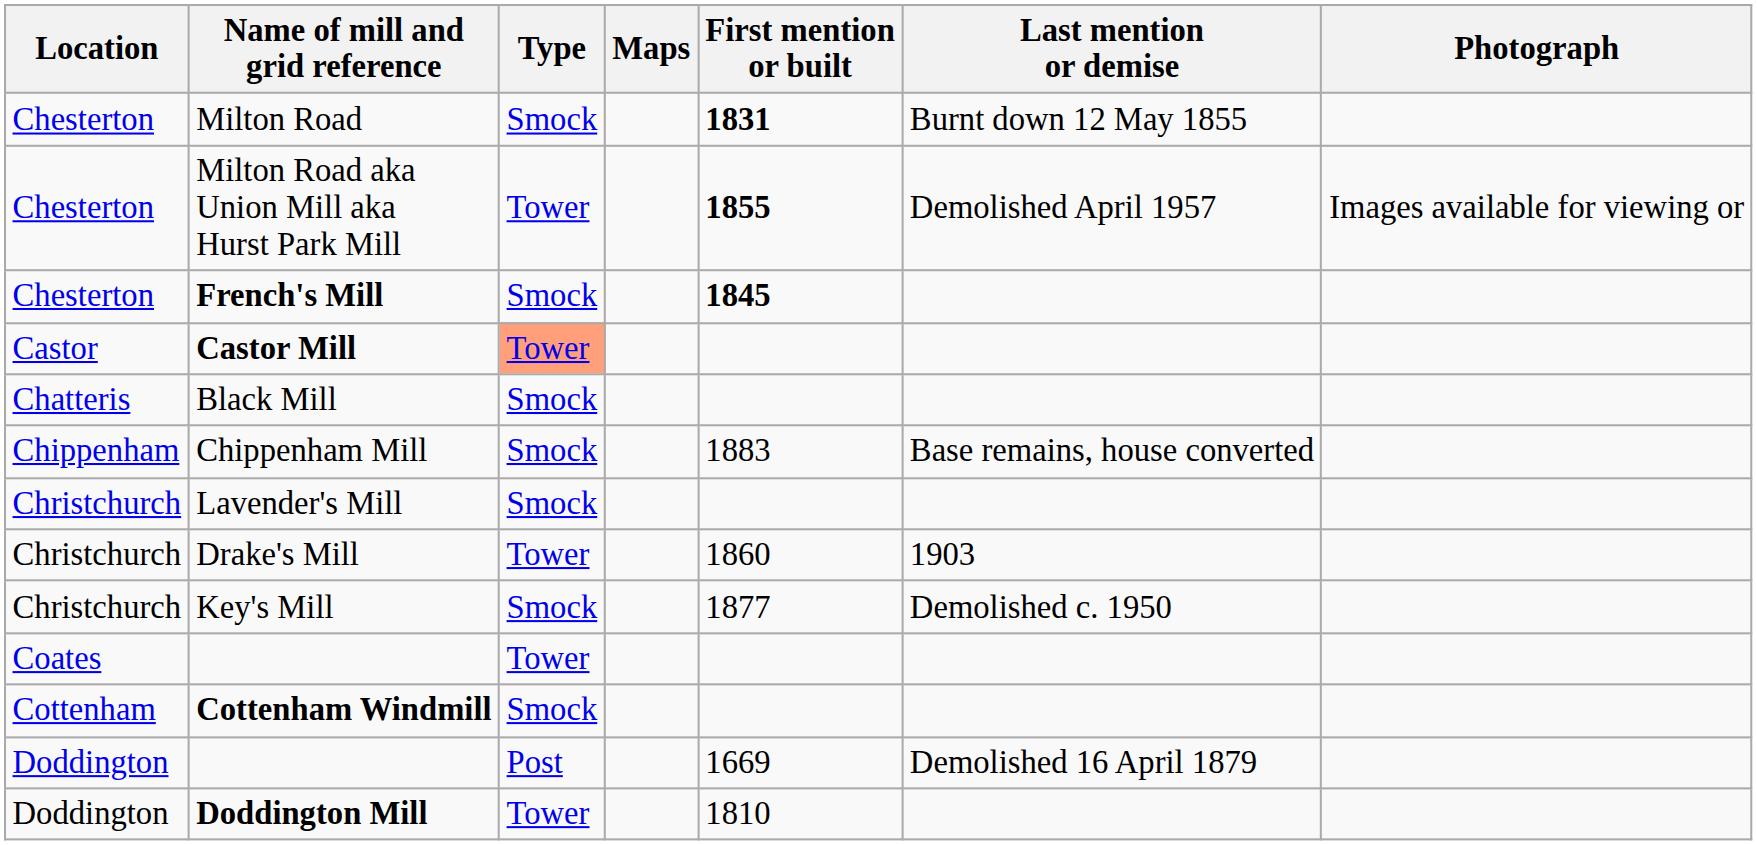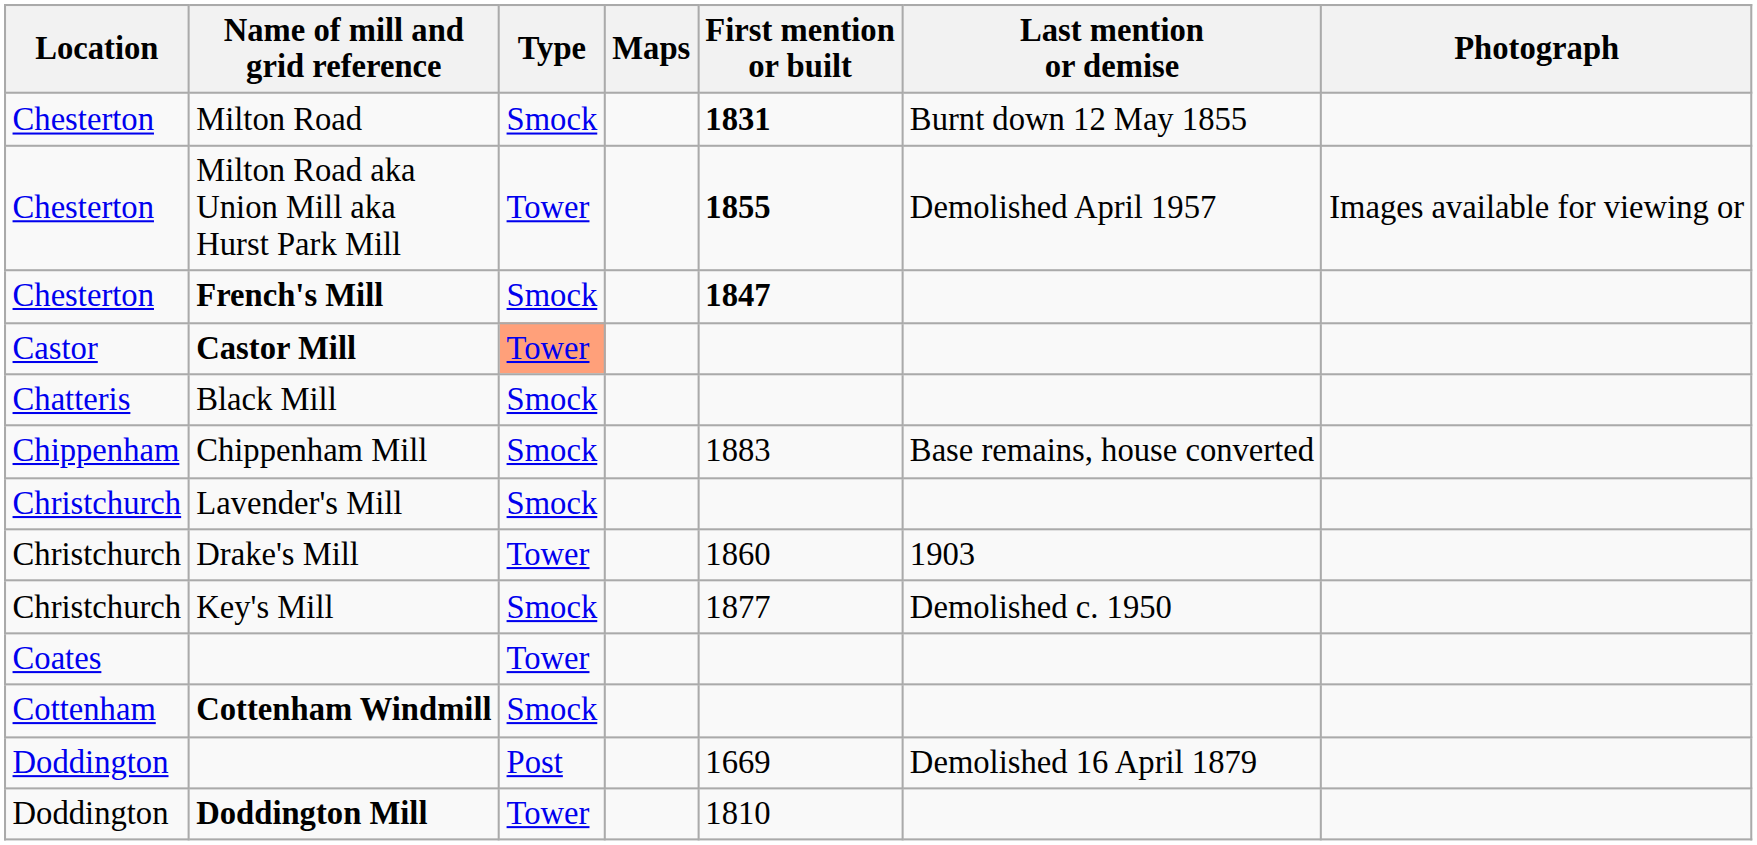French's Mill | First mention or built: 1845 -> 1847
